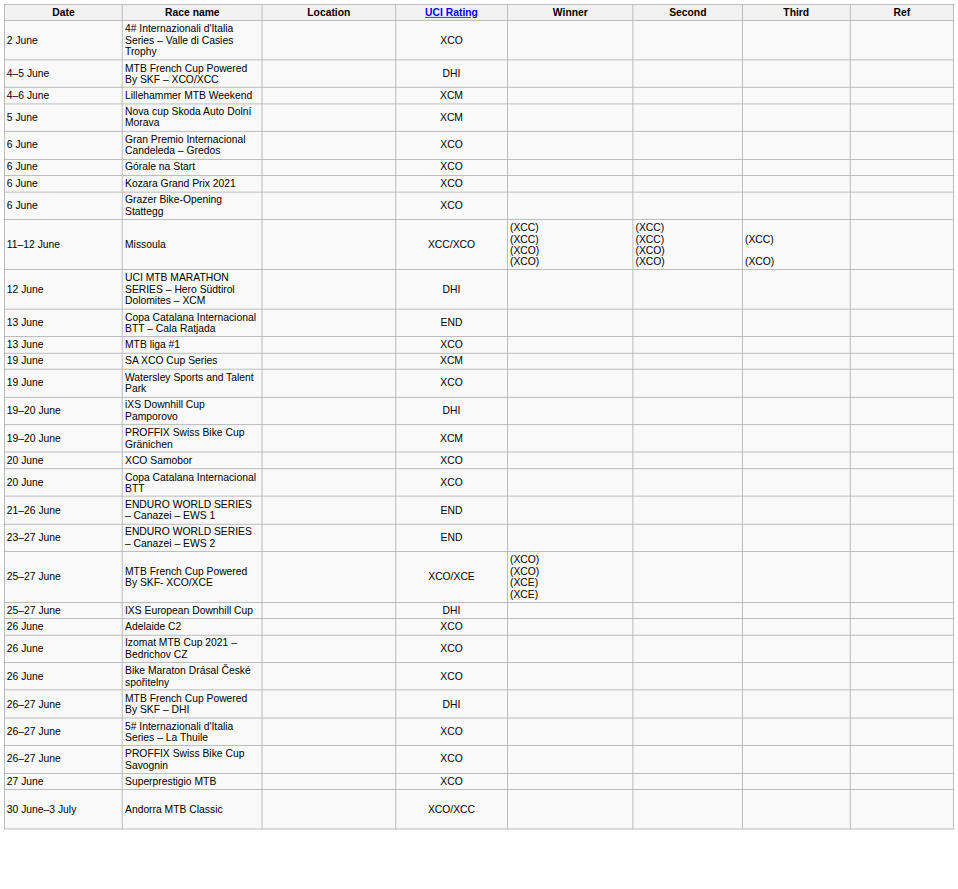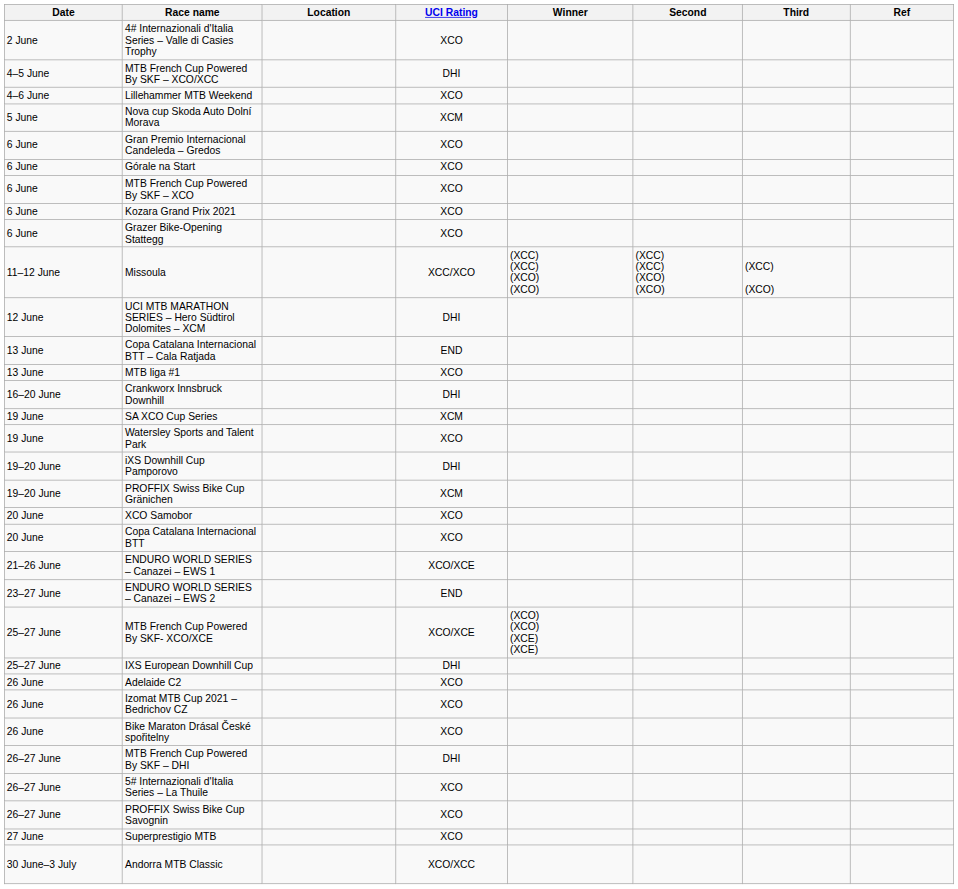Lillehammer MTB Weekend | UCI Rating: XCM -> XCO
+ row: 6 June | MTB French Cup Powered By SKF – XCO | XCO
+ row: 16–20 June | Crankworx Innsbruck Downhill | DHI
ENDURO WORLD SERIES – Canazei – EWS 1 | UCI Rating: END -> XCO/XCE
